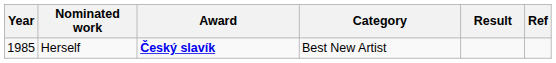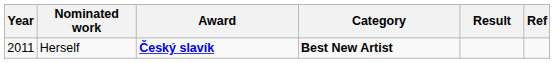Herself | Year: 1985 -> 2011
Herself | Category: normal -> bold
